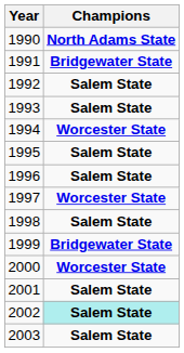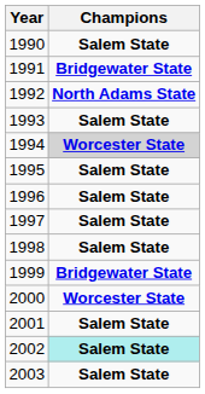1990 | Champions: North Adams State -> Salem State
1992 | Champions: Salem State -> North Adams State
1994 | Champions: no background -> lightgrey background
1997 | Champions: Worcester State -> Salem State
